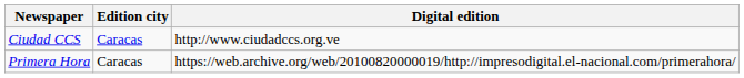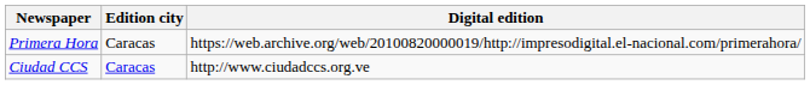rows swapped: Ciudad CCS <-> Primera Hora
